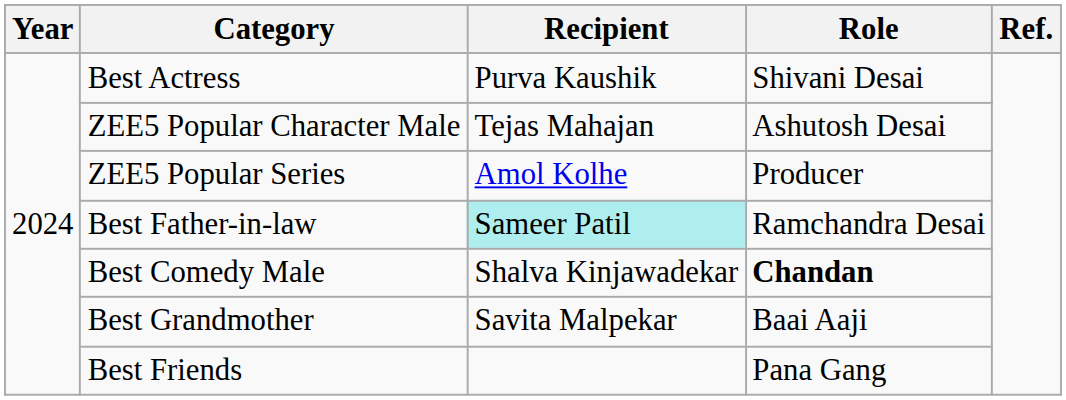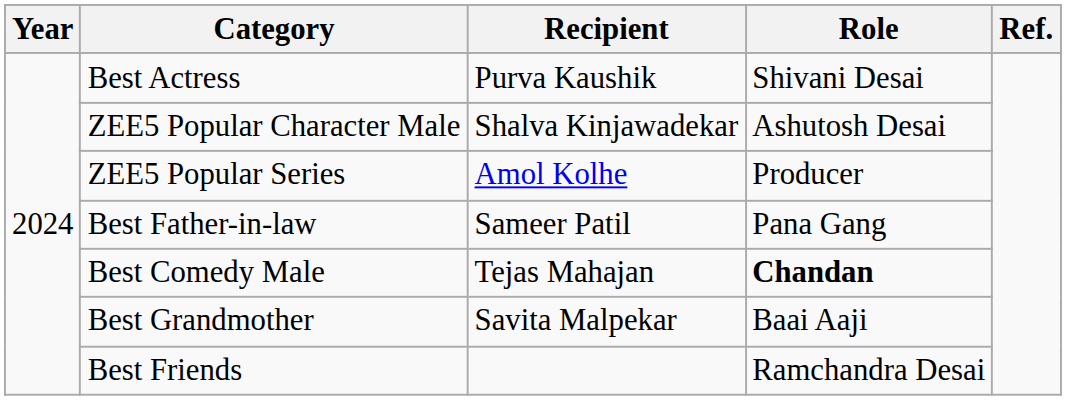ZEE5 Popular Character Male | Recipient: Tejas Mahajan -> Shalva Kinjawadekar
Best Father-in-law | Recipient: paleturquoise background -> no background
Best Father-in-law | Role: Ramchandra Desai -> Pana Gang
Best Comedy Male | Recipient: Shalva Kinjawadekar -> Tejas Mahajan
Best Friends | Role: Pana Gang -> Ramchandra Desai
